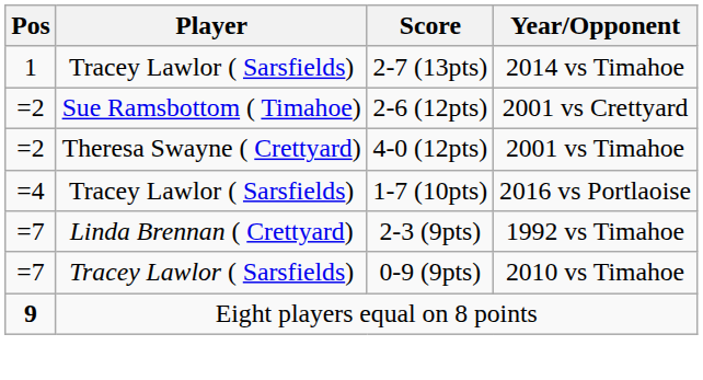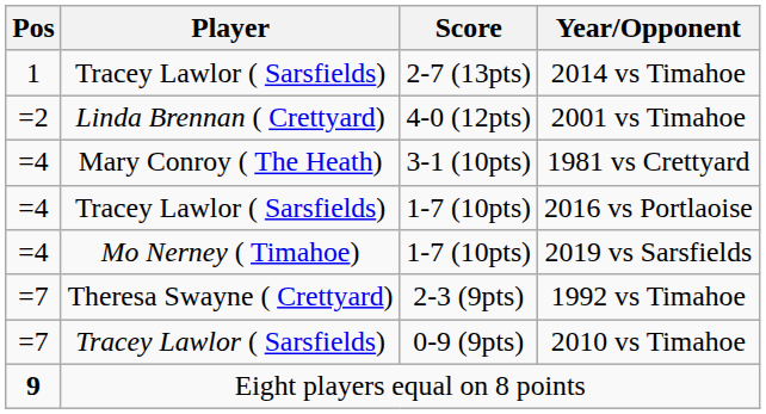- row: =2 | Sue Ramsbottom ( Timahoe) | 2-6 (12pts) | 2001 vs Crettyard
2001 vs Timahoe | Player: Theresa Swayne ( Crettyard) -> Linda Brennan ( Crettyard)
+ row: =4 | Mary Conroy ( The Heath) | 3-1 (10pts) | 1981 vs Crettyard
+ row: =4 | Mo Nerney ( Timahoe) | 1-7 (10pts) | 2019 vs Sarsfields
1992 vs Timahoe | Player: Linda Brennan ( Crettyard) -> Theresa Swayne ( Crettyard)
